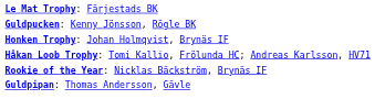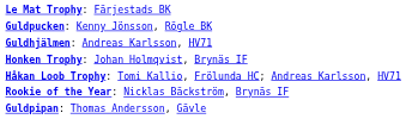+ row: Guldhjälmen: Andreas Karlsson, HV71
